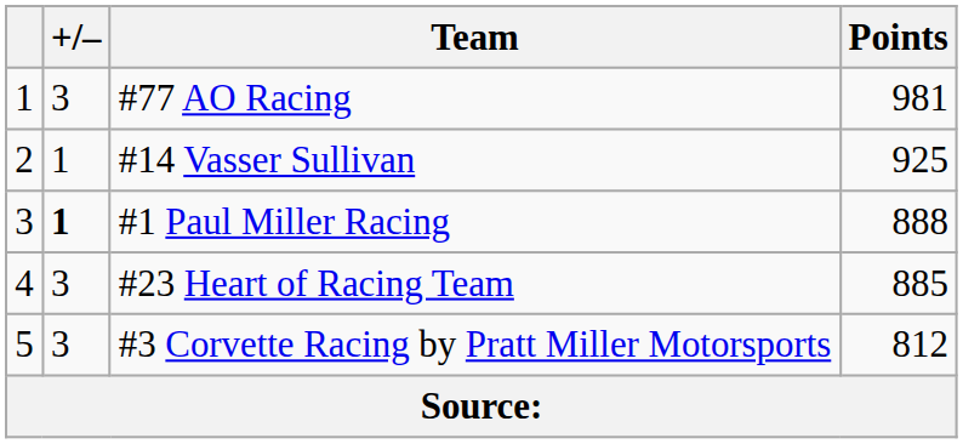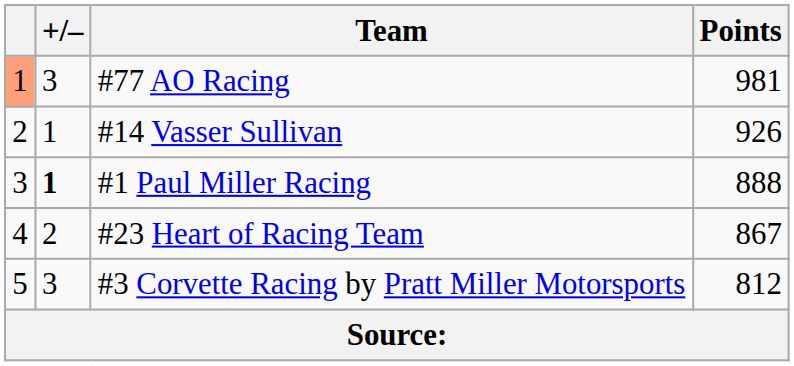#77 AO Racing | column 1: no background -> lightsalmon background
#14 Vasser Sullivan | Points: 925 -> 926
#23 Heart of Racing Team | +/–: 3 -> 2
#23 Heart of Racing Team | Points: 885 -> 867
